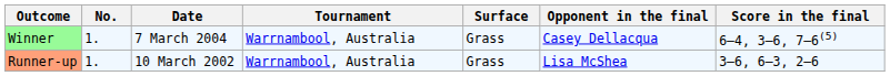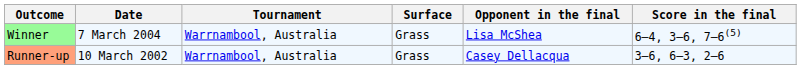- column: No. | 1. | 1.
Winner | Opponent in the final: Casey Dellacqua -> Lisa McShea
Runner-up | Opponent in the final: Lisa McShea -> Casey Dellacqua
